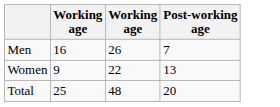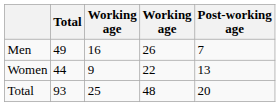+ column: Total | 49 | 44 | 93
